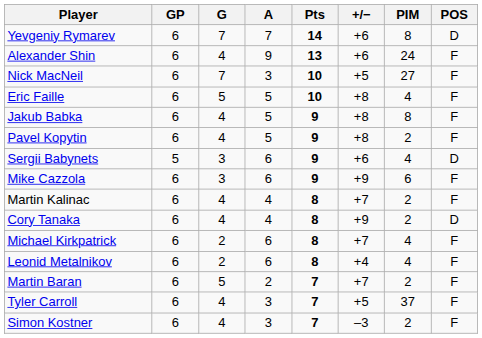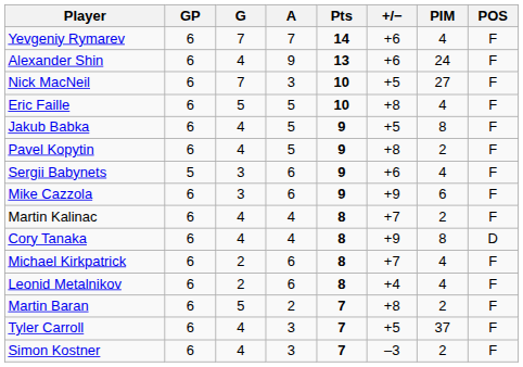Yevgeniy Rymarev | PIM: 8 -> 4
Yevgeniy Rymarev | POS: D -> F
Jakub Babka | +/−: +8 -> +5
Sergii Babynets | POS: D -> F
Cory Tanaka | PIM: 2 -> 8
Martin Baran | +/−: +7 -> +8
